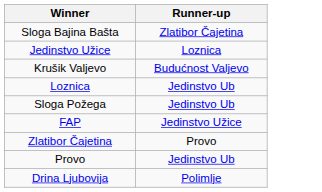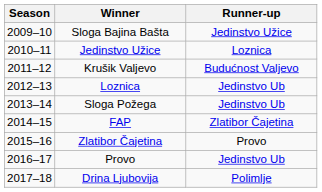+ column: Season | 2009–10 | 2010–11 | 2011–12 | 2012–13 | 2013–14 | 2014–15 | 2015–16 | 2016–17 | 2017–18
Sloga Bajina Bašta | Runner-up: Zlatibor Čajetina -> Jedinstvo Užice
FAP | Runner-up: Jedinstvo Užice -> Zlatibor Čajetina
